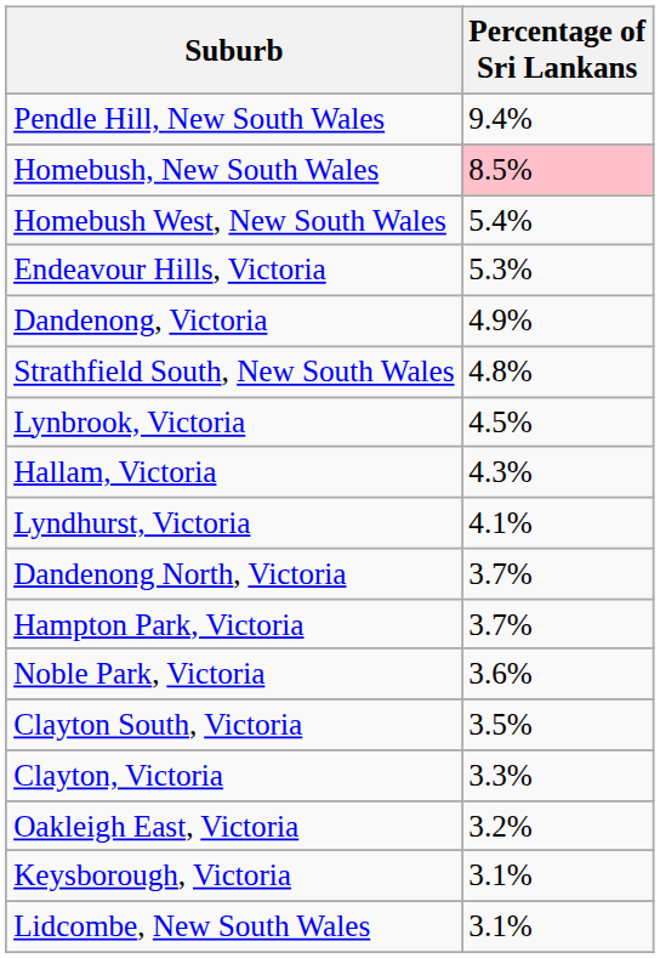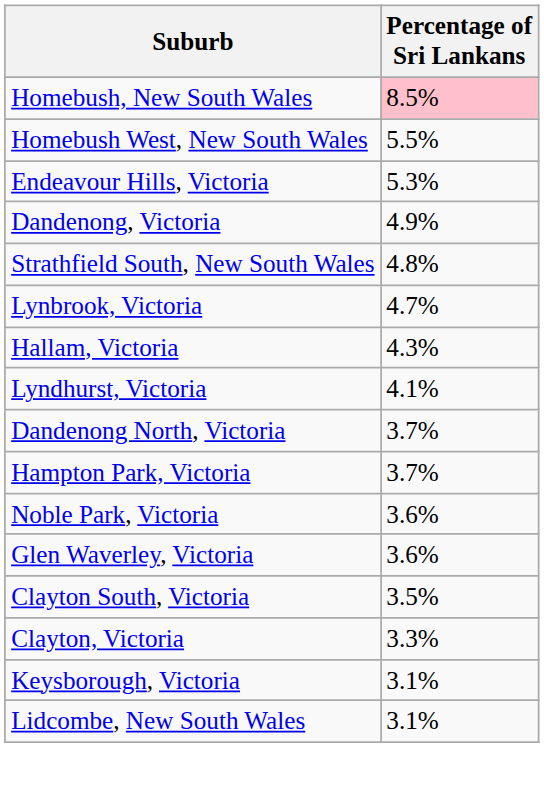- row: Pendle Hill, New South Wales | 9.4%
Homebush West, New South Wales | Percentage of Sri Lankans: 5.4% -> 5.5%
Lynbrook, Victoria | Percentage of Sri Lankans: 4.5% -> 4.7%
+ row: Glen Waverley, Victoria | 3.6%
- row: Oakleigh East, Victoria | 3.2%
